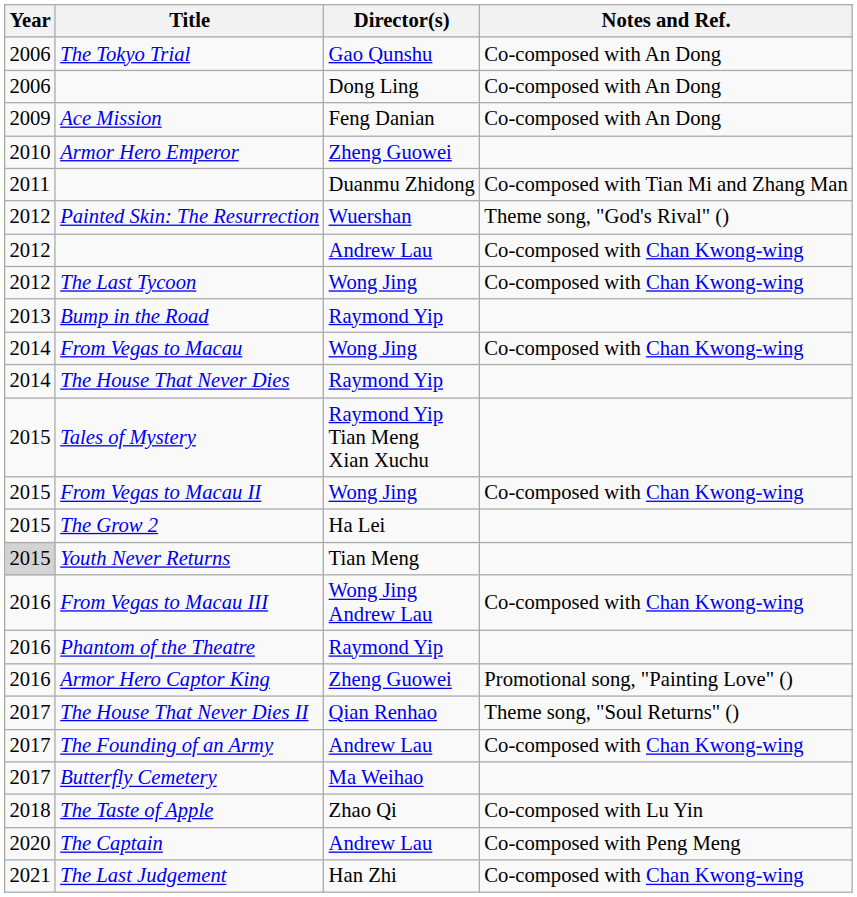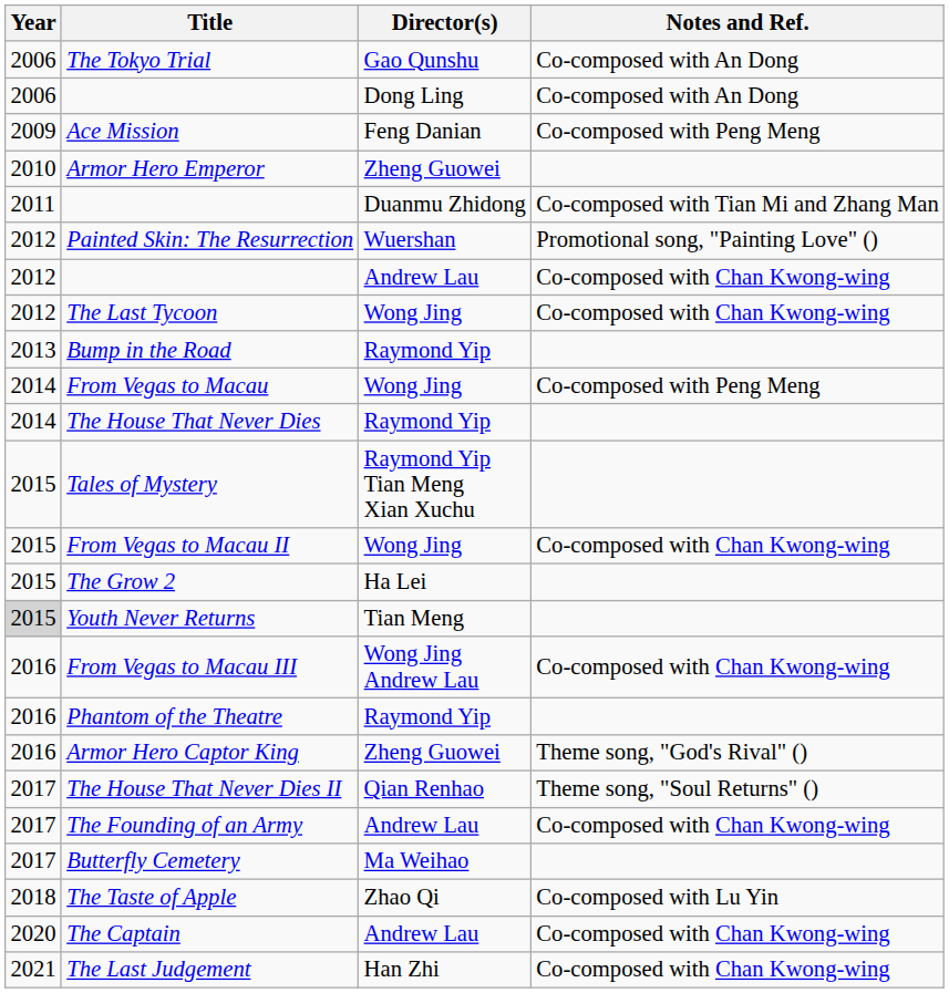Ace Mission | Notes and Ref.: Co-composed with An Dong -> Co-composed with Peng Meng
Painted Skin: The Resurrection | Notes and Ref.: Theme song, "God's Rival" () -> Promotional song, "Painting Love" ()
From Vegas to Macau | Notes and Ref.: Co-composed with Chan Kwong-wing -> Co-composed with Peng Meng
Armor Hero Captor King | Notes and Ref.: Promotional song, "Painting Love" () -> Theme song, "God's Rival" ()
The Captain | Notes and Ref.: Co-composed with Peng Meng -> Co-composed with Chan Kwong-wing
